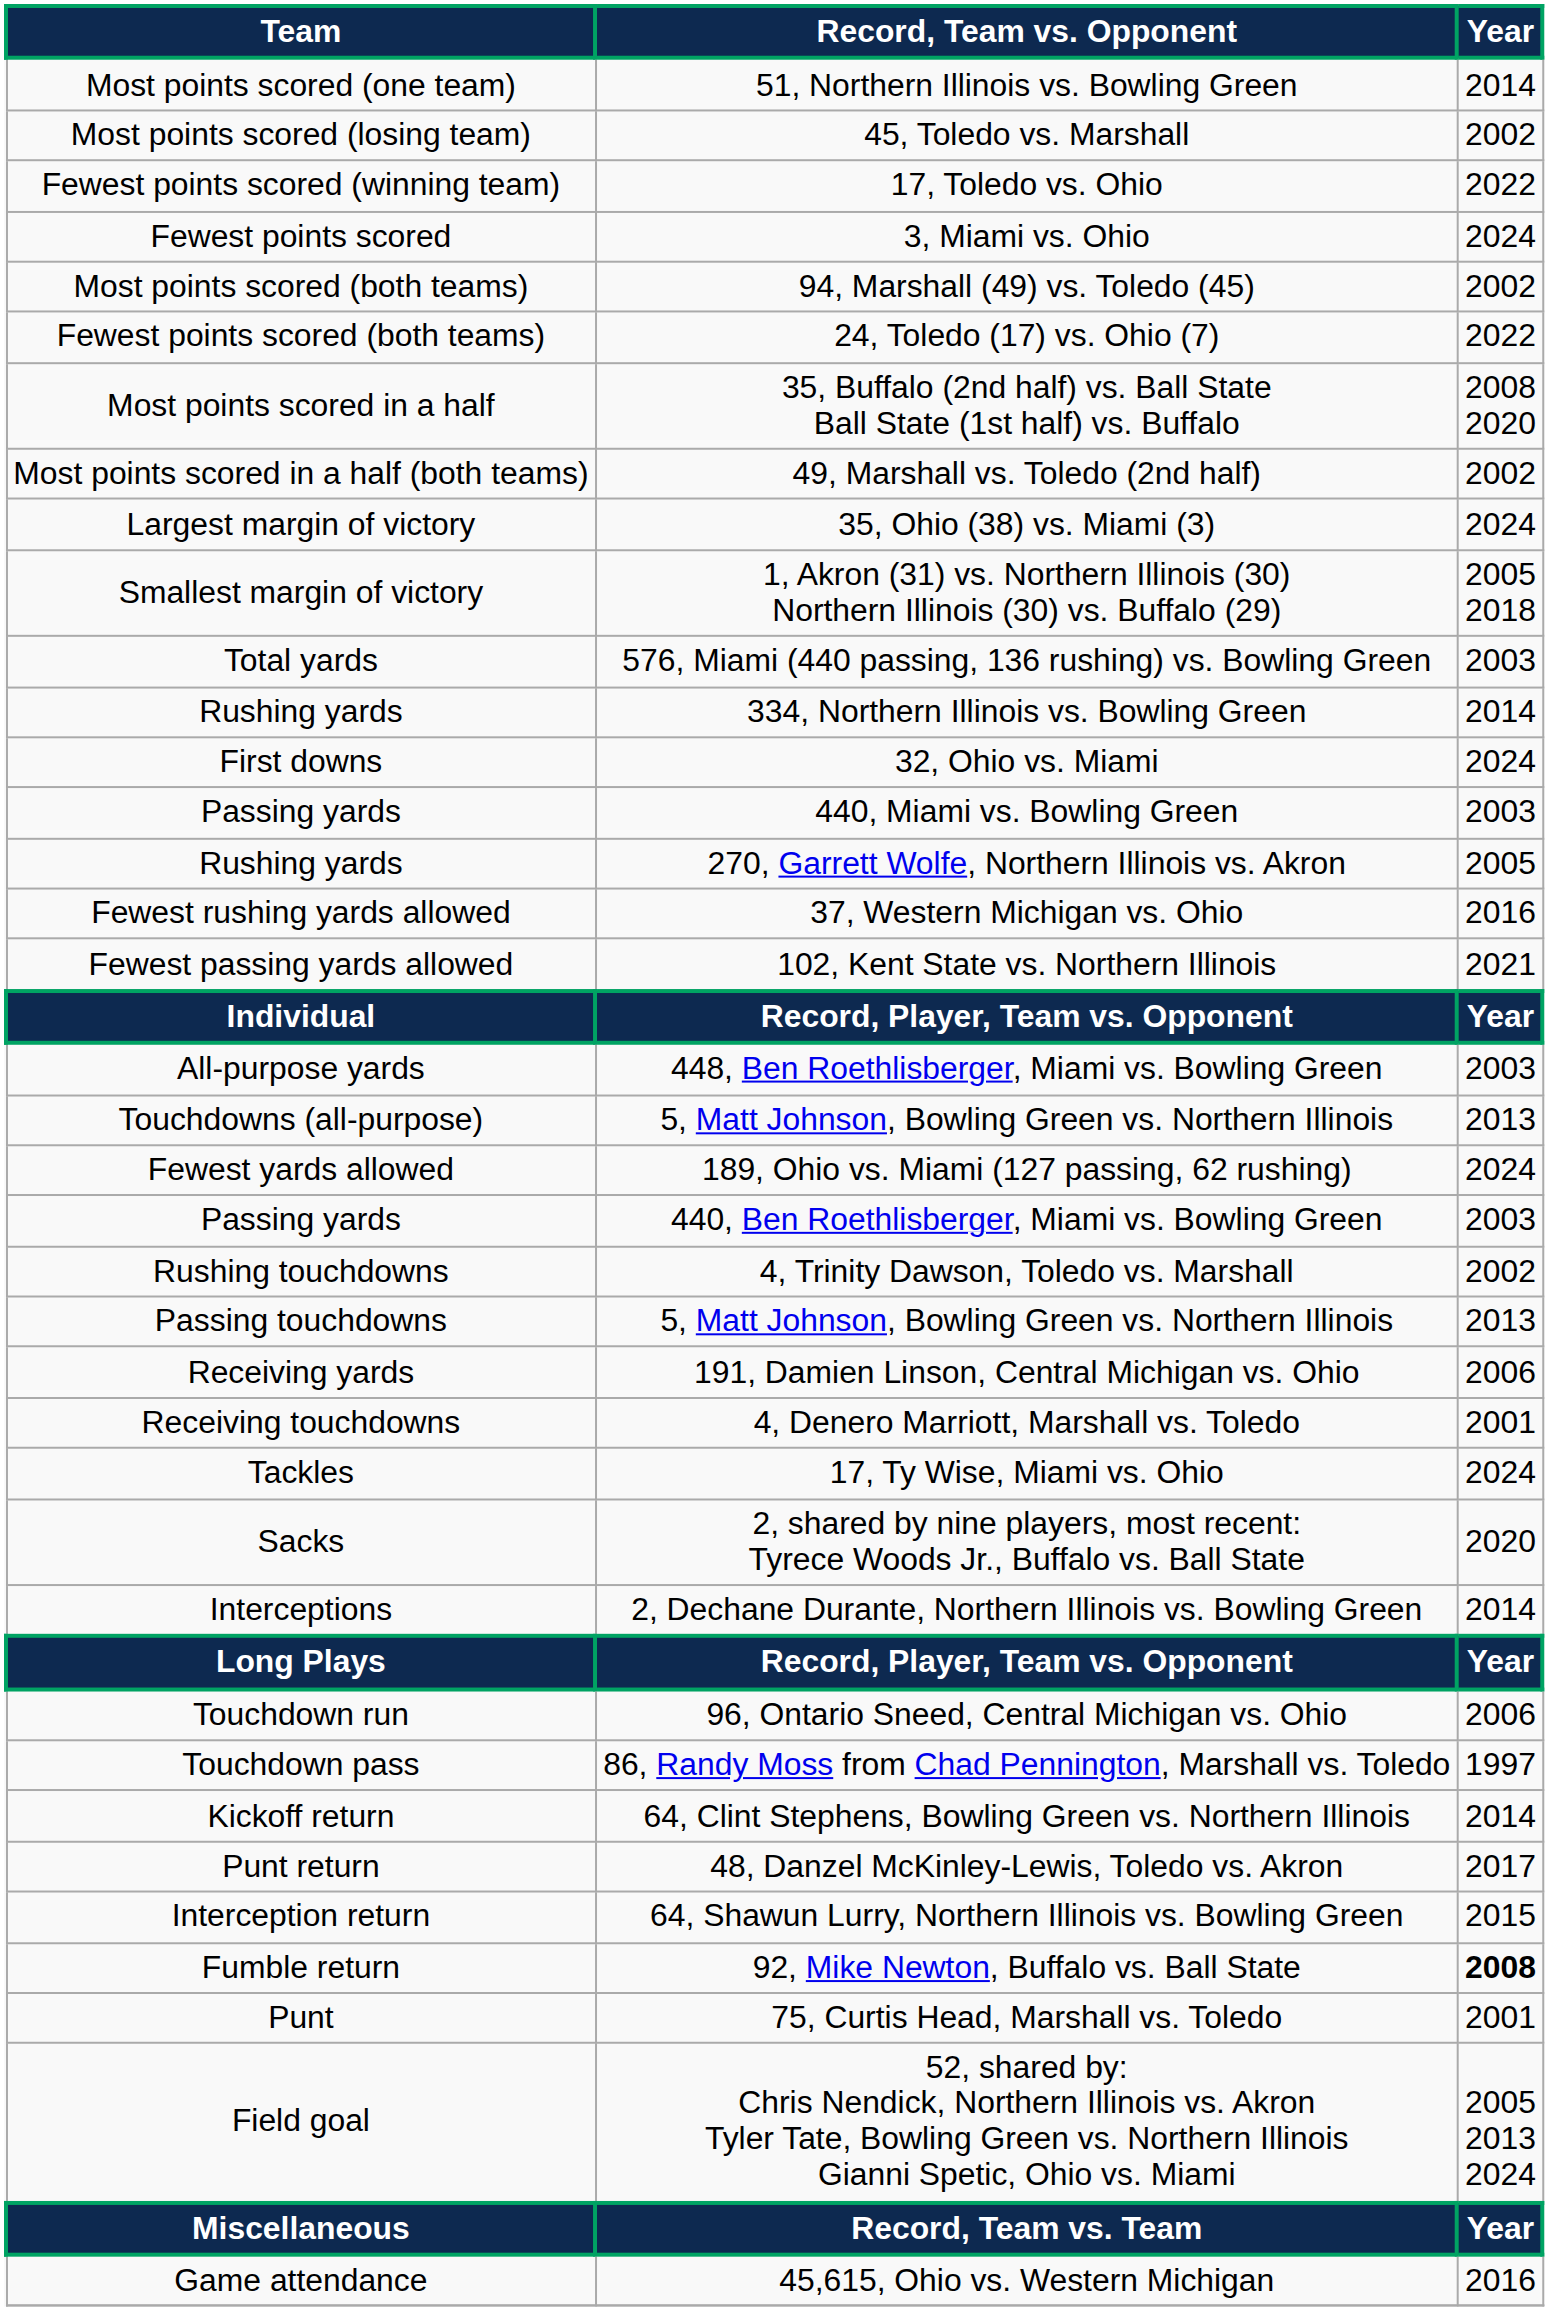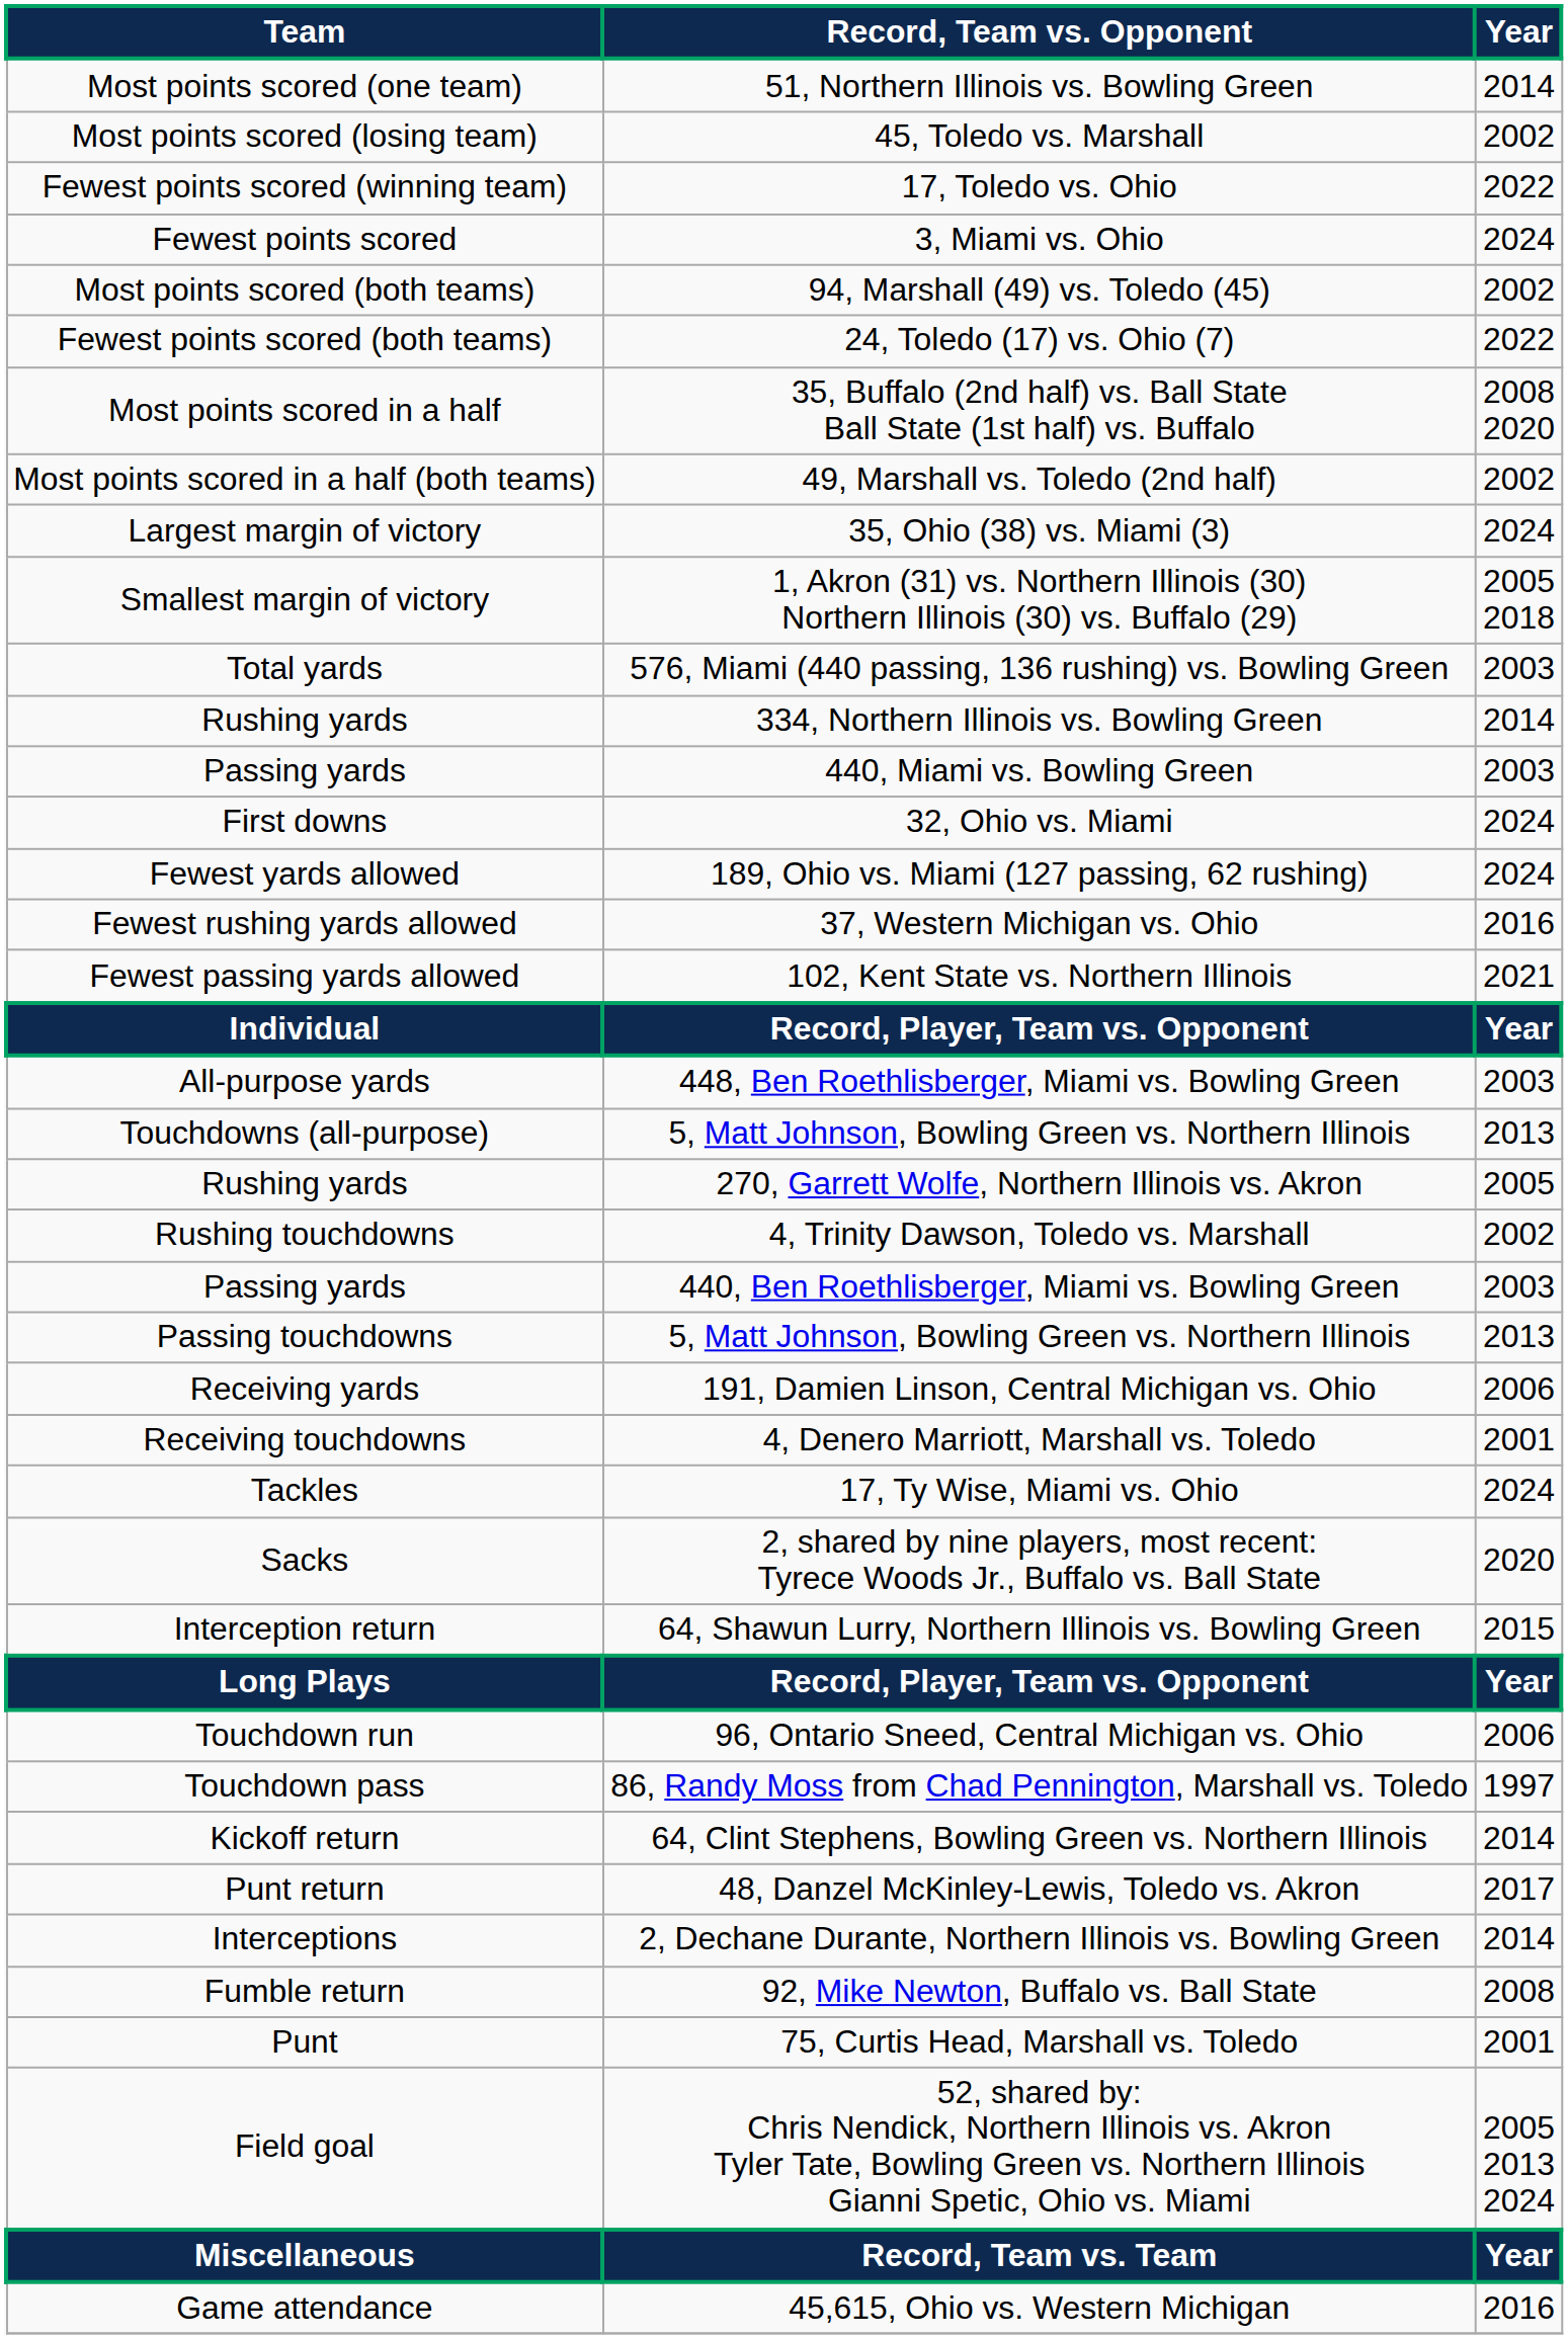rows swapped: 440, Miami vs. Bowling Green <-> 32, Ohio vs. Miami
rows swapped: 189, Ohio vs. Miami (127 passing, 62 rushing) <-> 270, Garrett Wolfe, Northern Illinois vs. Akron
rows swapped: 4, Trinity Dawson, Toledo vs. Marshall <-> 440, Ben Roethlisberger, Miami vs. Bowling Green
rows swapped: 2, Dechane Durante, Northern Illinois vs. Bowling Green <-> 64, Shawun Lurry, Northern Illinois vs. Bowling Green
92, Mike Newton, Buffalo vs. Ball State | Year: bold -> normal
